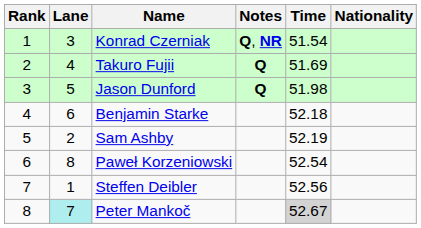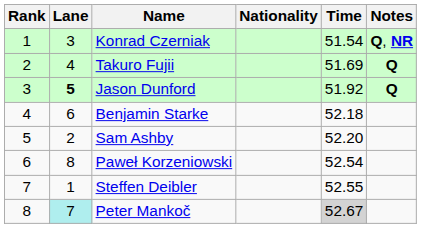columns swapped: Nationality <-> Notes
Jason Dunford | Lane: normal -> bold
Jason Dunford | Time: 51.98 -> 51.92
Sam Ashby | Time: 52.19 -> 52.20
Steffen Deibler | Time: 52.56 -> 52.55
